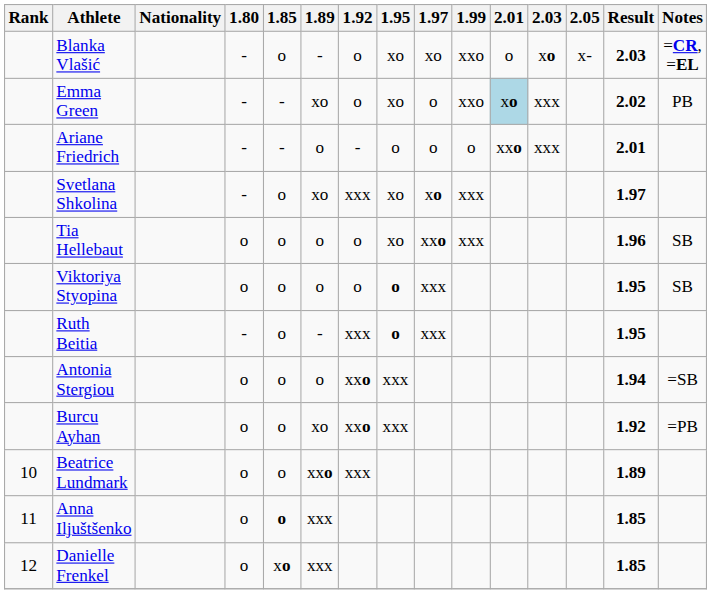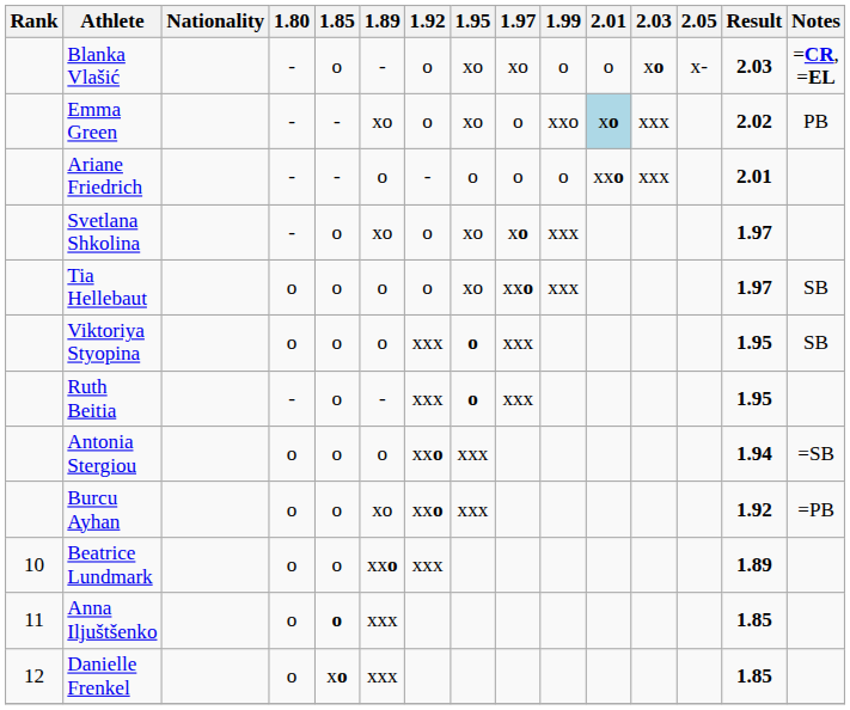Blanka Vlašić | 1.99: xxo -> o
Svetlana Shkolina | 1.92: xxx -> o
Tia Hellebaut | Result: 1.96 -> 1.97
Viktoriya Styopina | 1.92: o -> xxx
